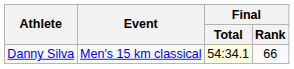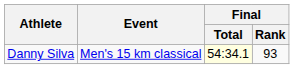Danny Silva | Final / Rank: 66 -> 93
